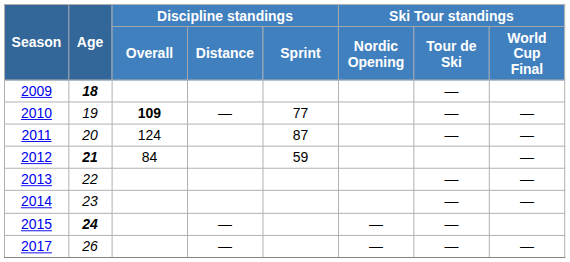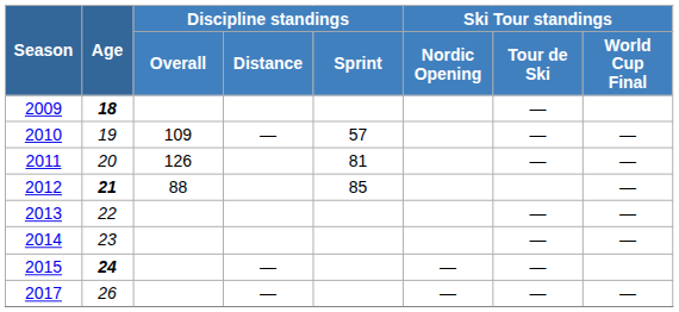2010 | Discipline standings / Overall: bold -> normal
2010 | Discipline standings / Sprint: 77 -> 57
2011 | Discipline standings / Overall: 124 -> 126
2011 | Discipline standings / Sprint: 87 -> 81
2012 | Discipline standings / Overall: 84 -> 88
2012 | Discipline standings / Sprint: 59 -> 85
